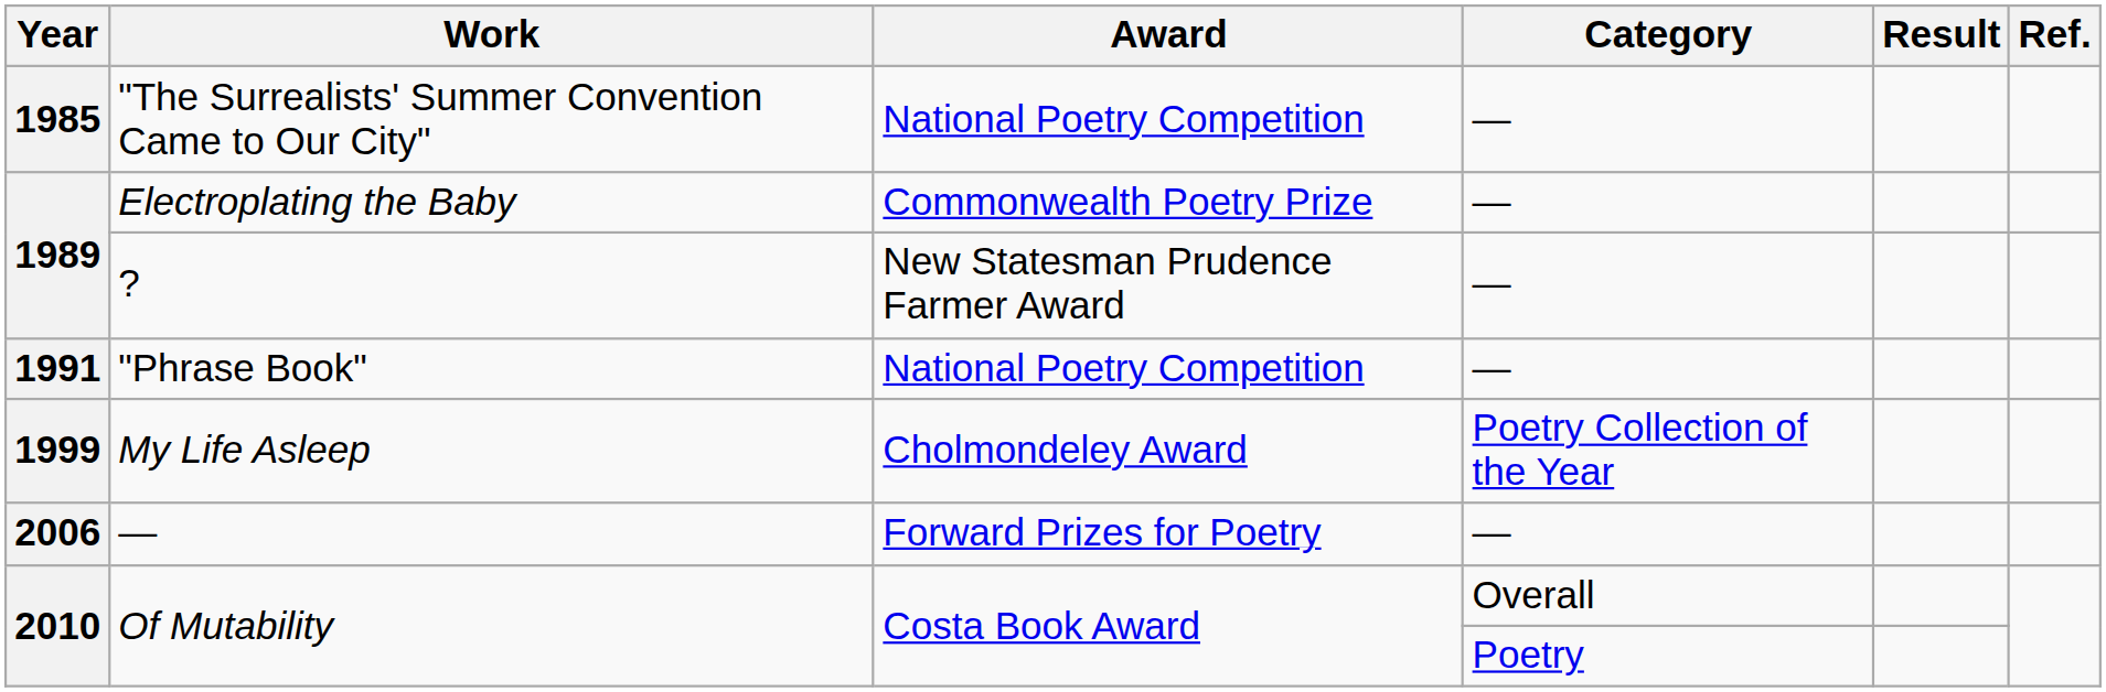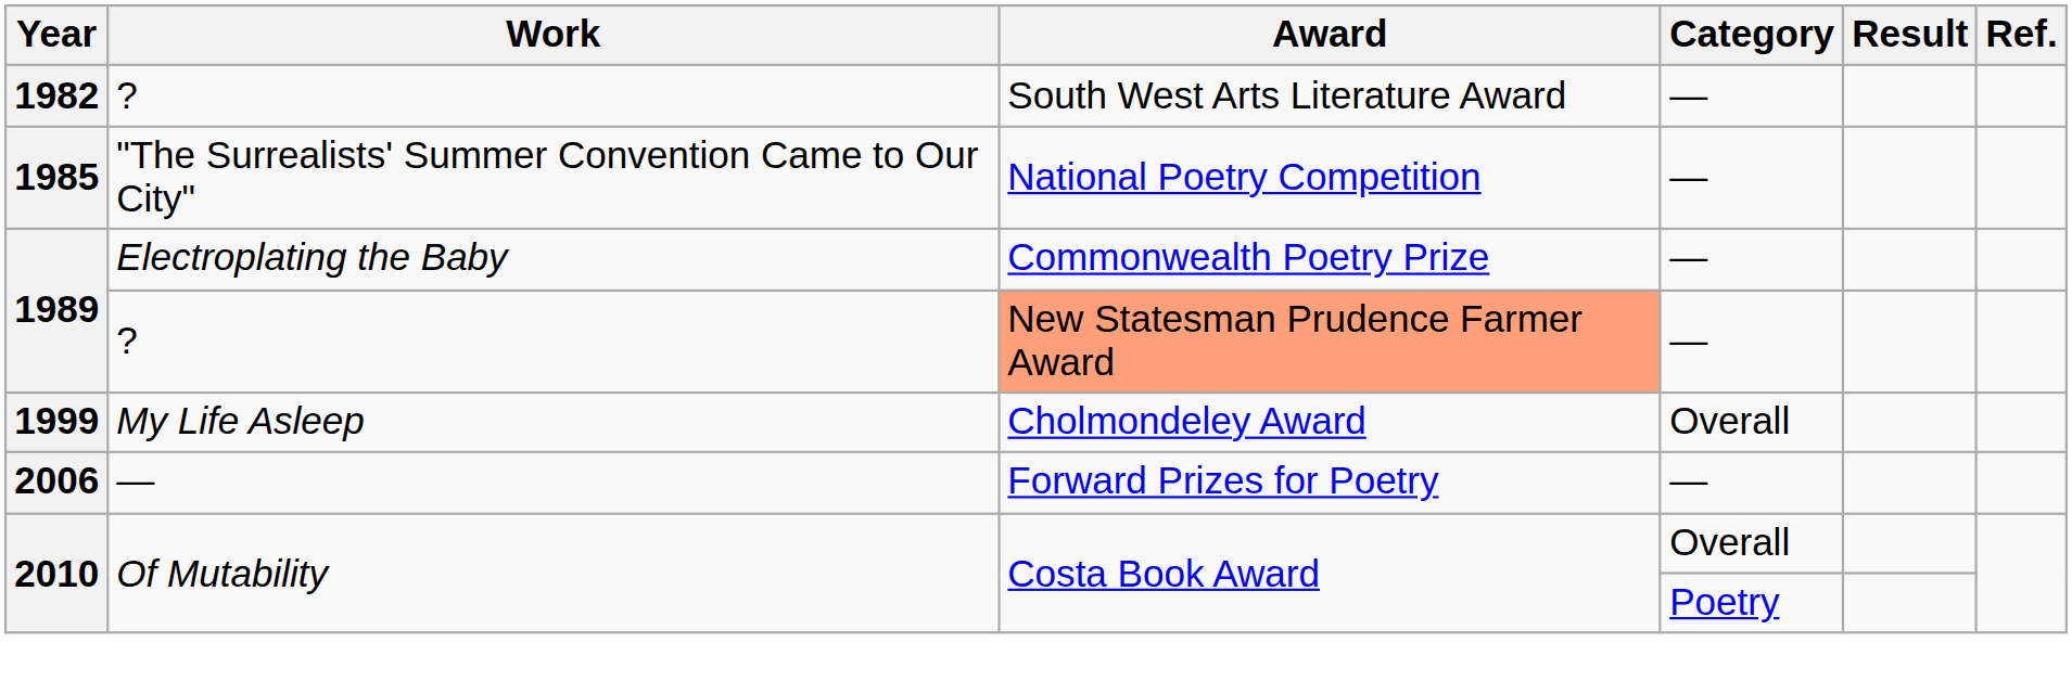+ row: 1982 | ? | South West Arts Literature Award | —
1989 / ? | Award: no background -> lightsalmon background
- row: 1991 | "Phrase Book" | National Poetry Competition | —
1999 | Category: Poetry Collection of the Year -> Overall
